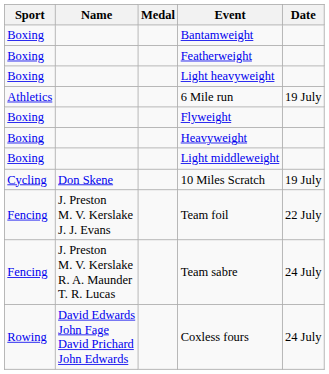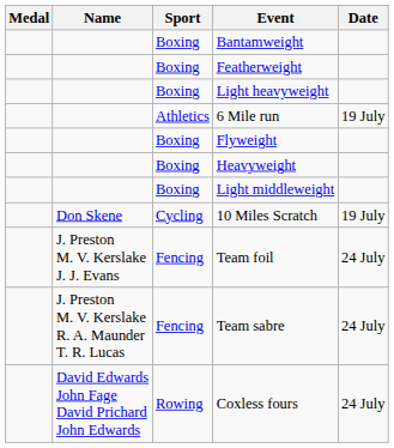columns swapped: Medal <-> Sport
Team foil | Date: 22 July -> 24 July
